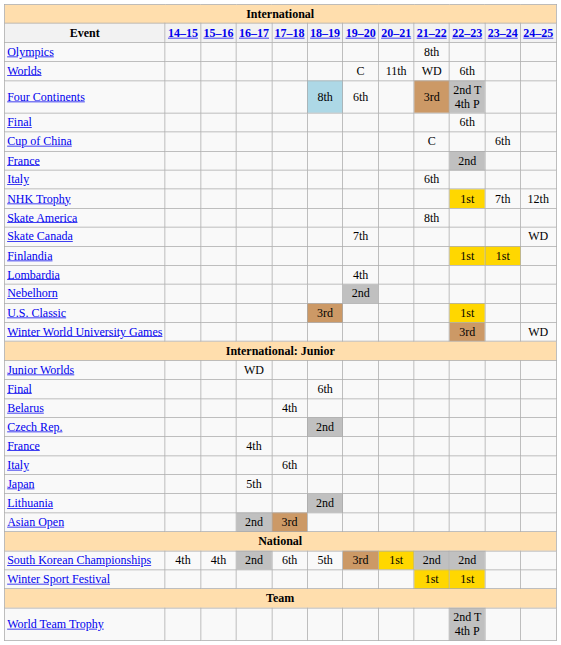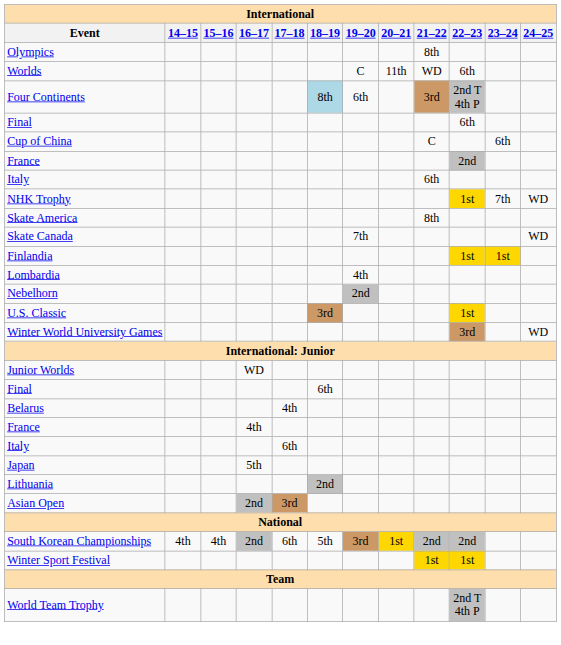NHK Trophy | 24–25: 12th -> WD
- row: Czech Rep. | 2nd
